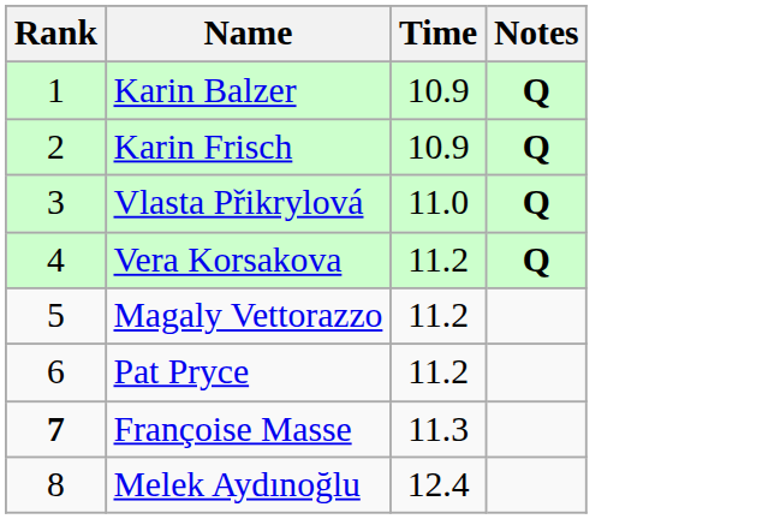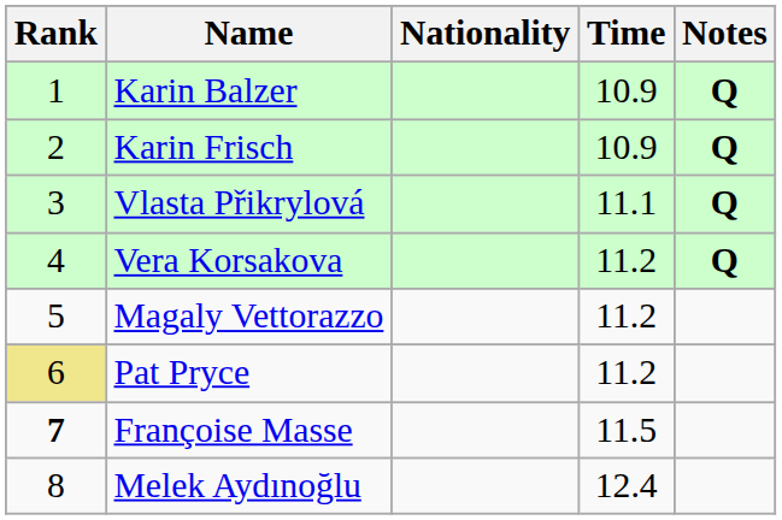+ column: Nationality
Vlasta Přikrylová | Time: 11.0 -> 11.1
Pat Pryce | Rank: no background -> khaki background
Françoise Masse | Time: 11.3 -> 11.5
